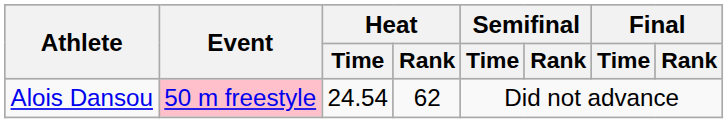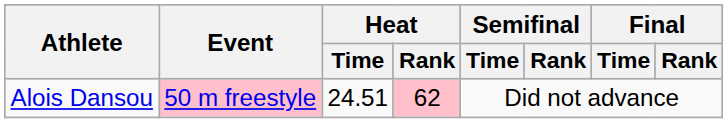Alois Dansou | Heat / Time: 24.54 -> 24.51
Alois Dansou | Heat / Rank: no background -> pink background
